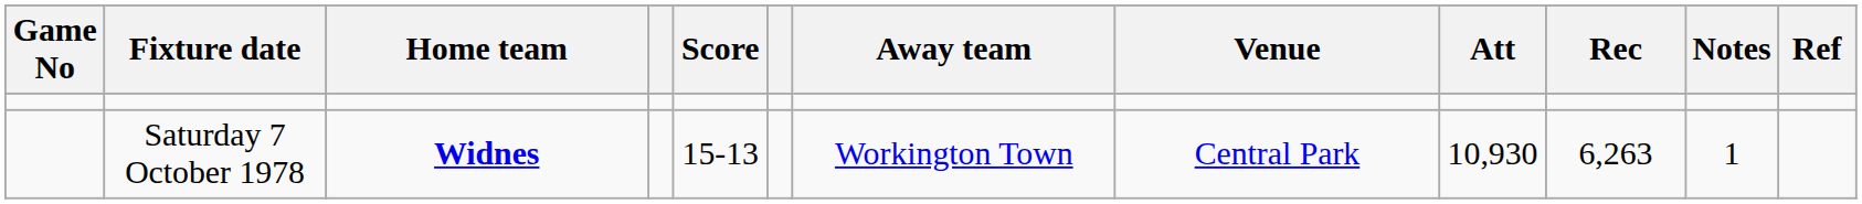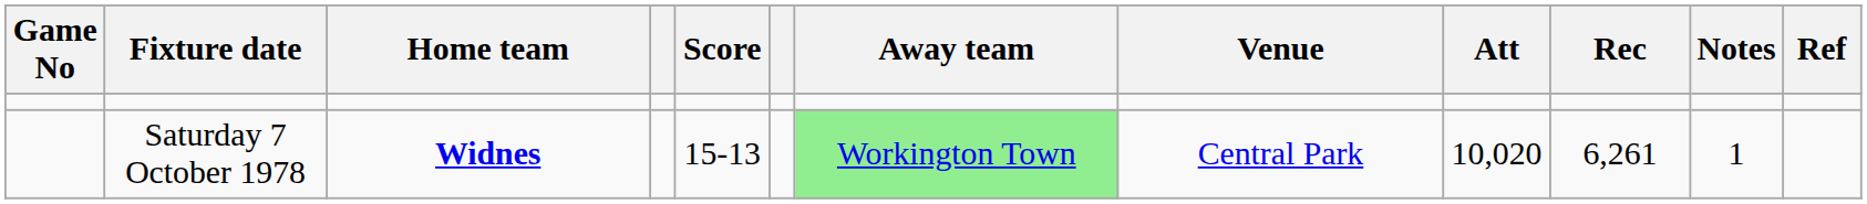Saturday 7 October 1978 | Away team: no background -> lightgreen background
Saturday 7 October 1978 | Att: 10,930 -> 10,020
Saturday 7 October 1978 | Rec: 6,263 -> 6,261
